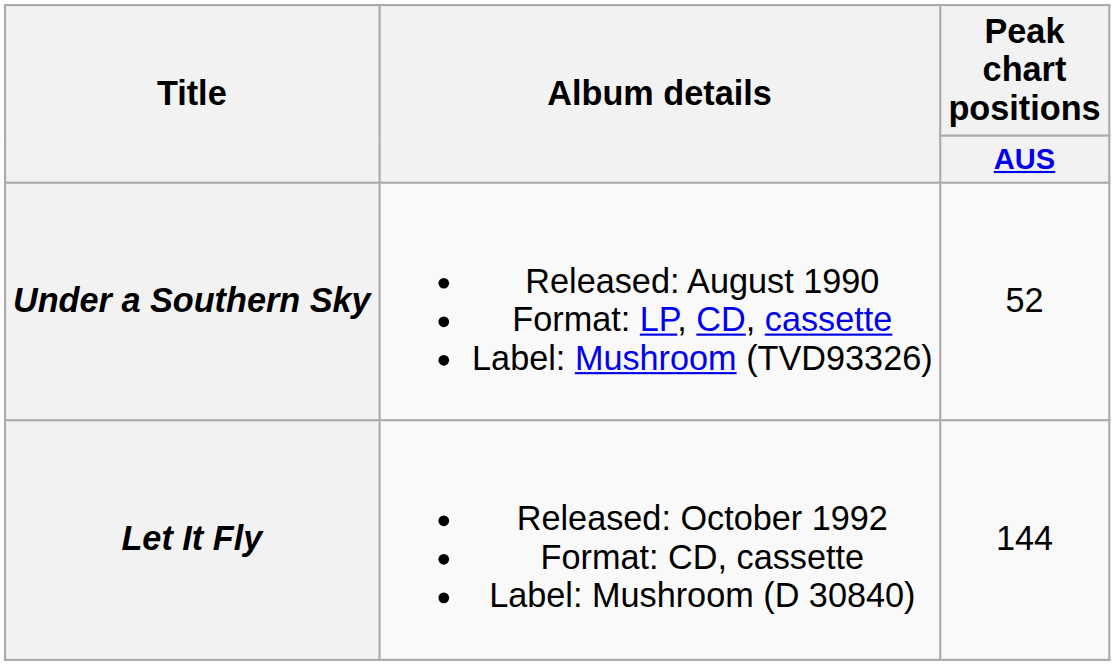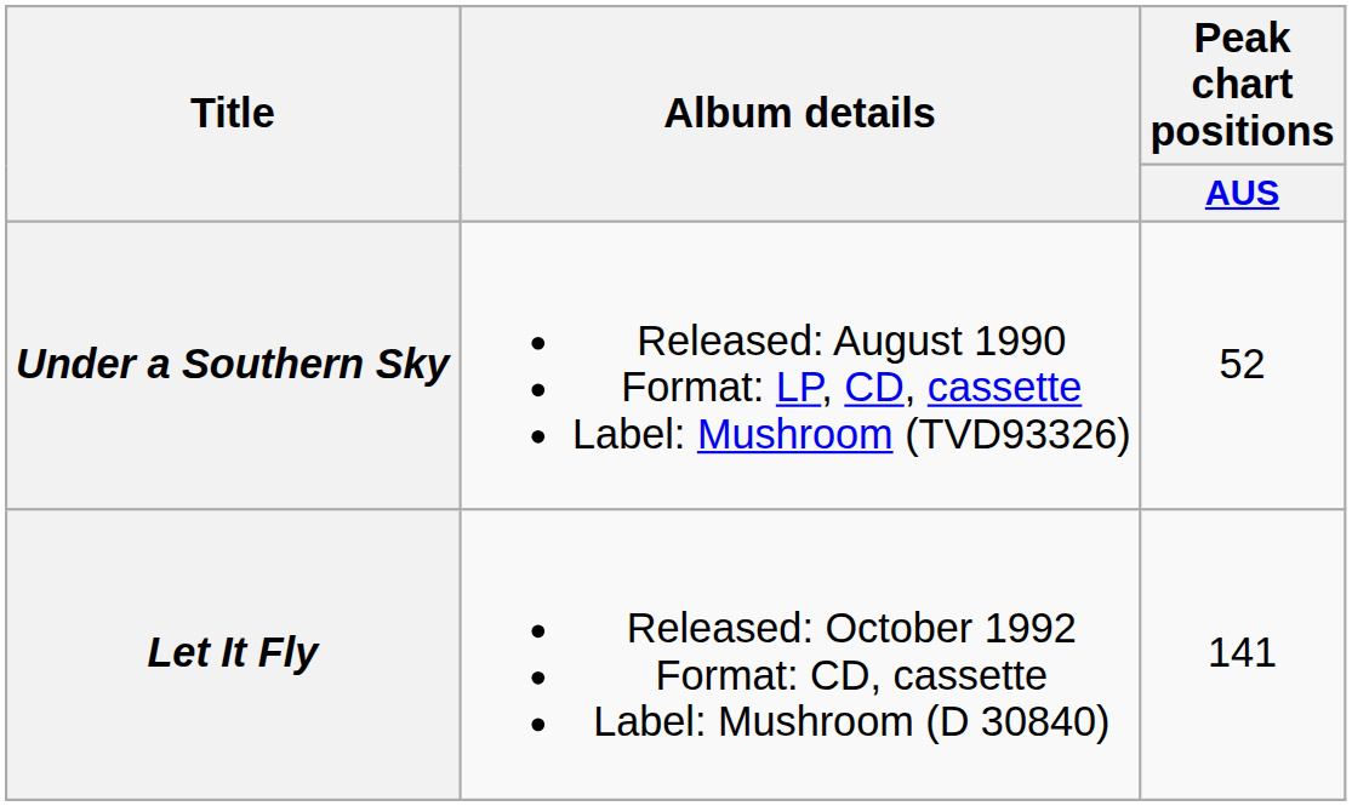Let It Fly | Peak chart positions / AUS: 144 -> 141
